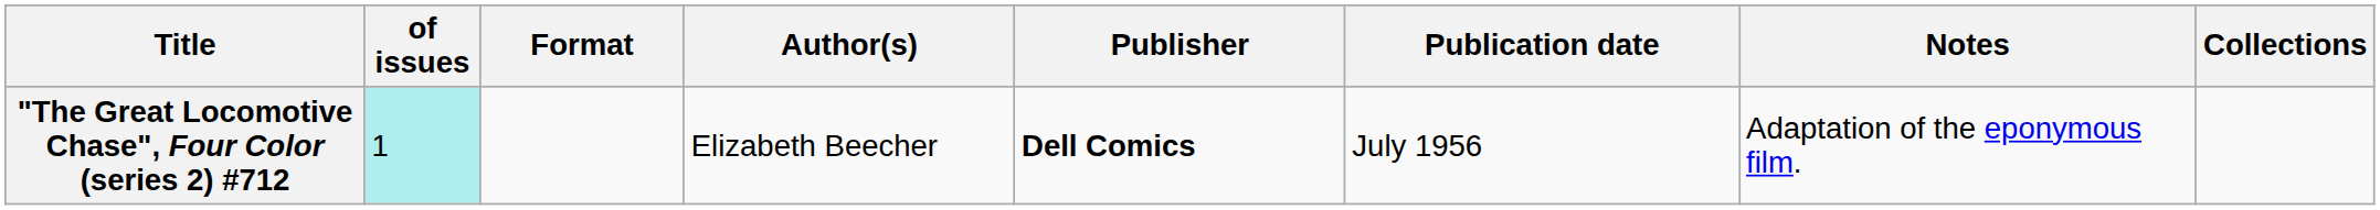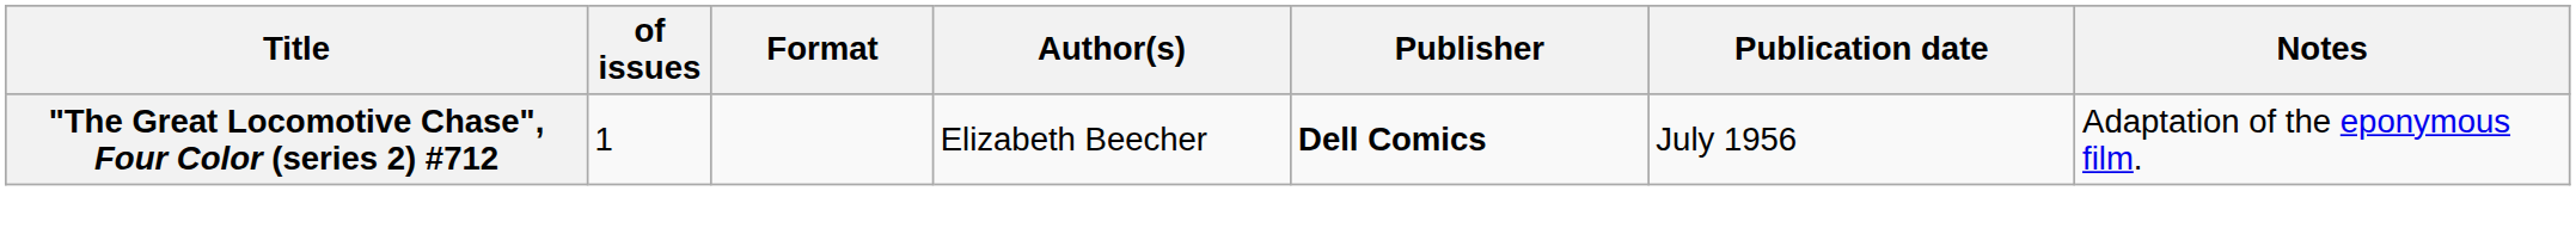- column: Collections
"The Great Locomotive Chase", Four Color (series 2) #712 | of issues: paleturquoise background -> no background
